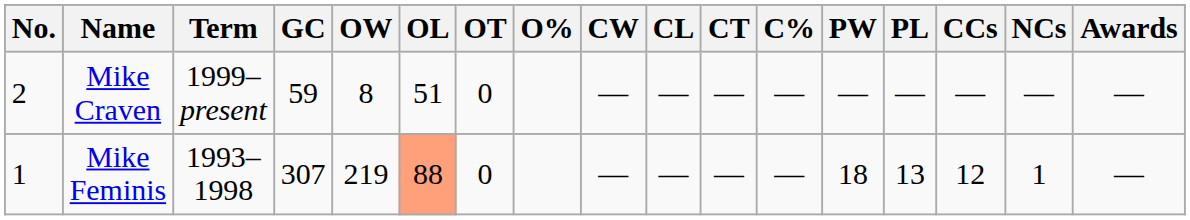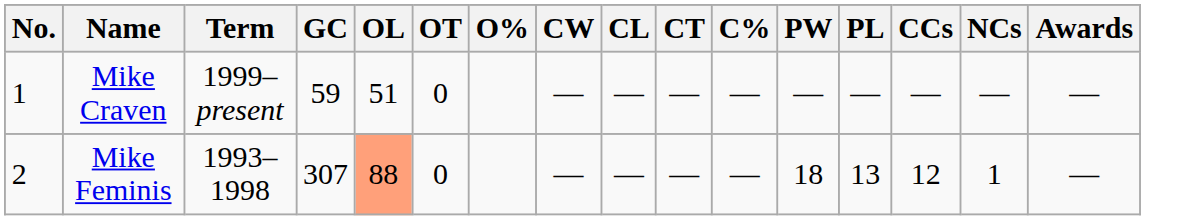- column: OW | 8 | 219
Mike Craven | No.: 2 -> 1
Mike Feminis | No.: 1 -> 2
